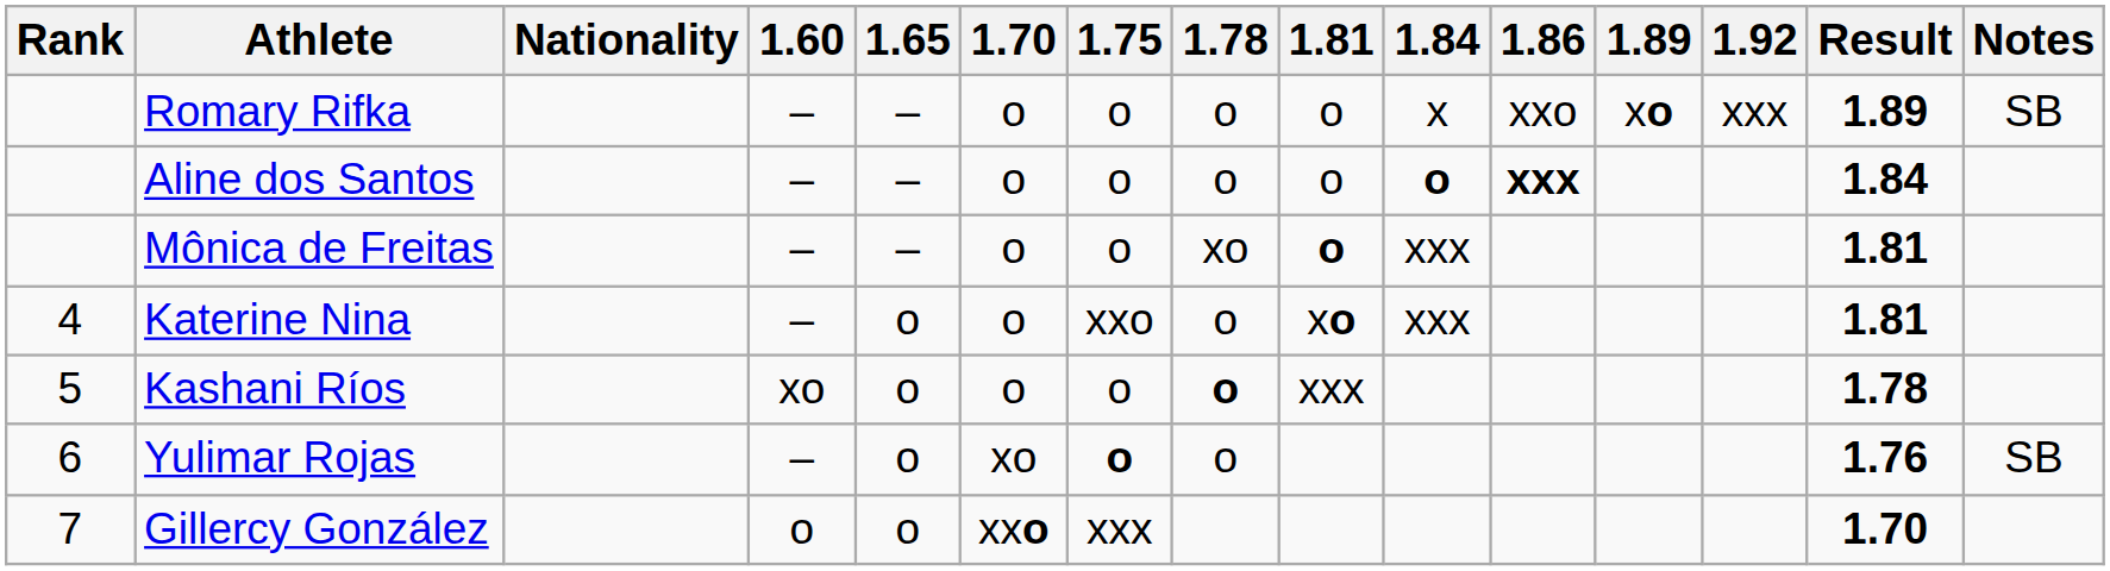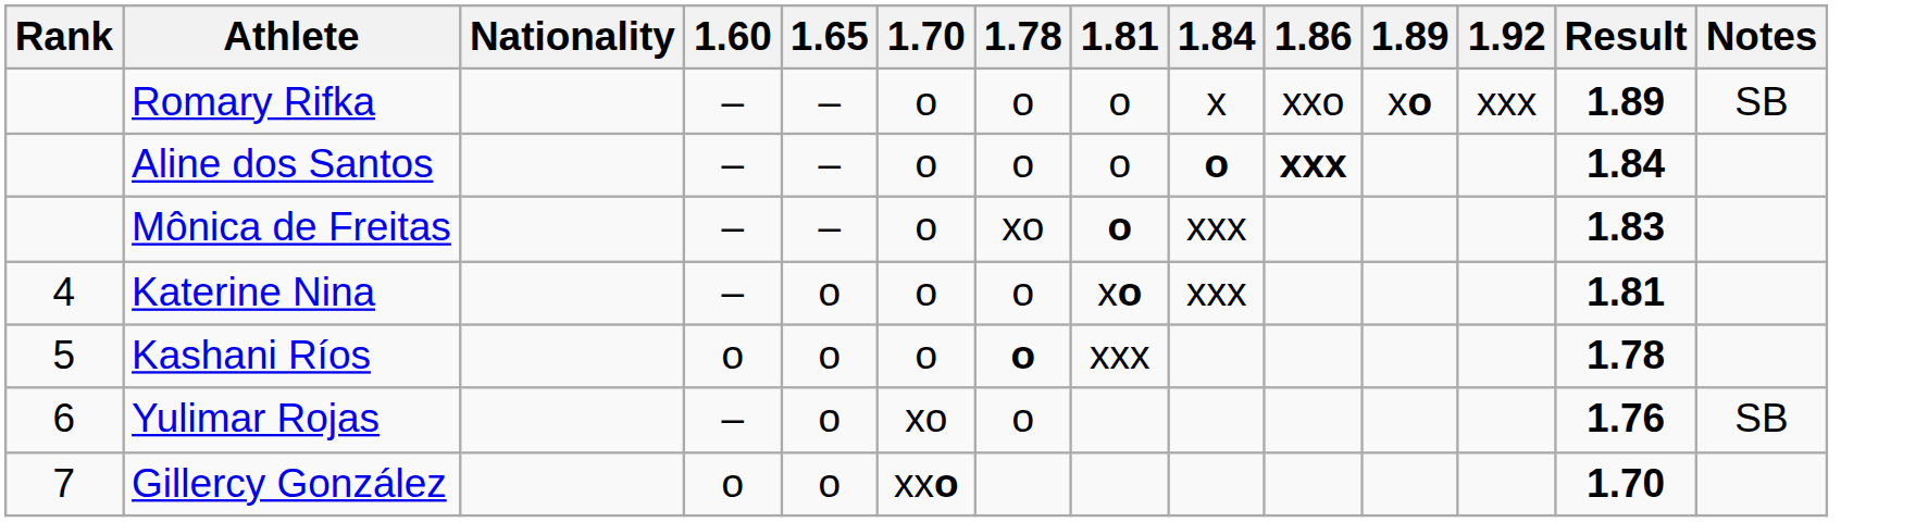- column: 1.75 | o | o | o | xxo | o | o | xxx
Mônica de Freitas | Result: 1.81 -> 1.83
Kashani Ríos | 1.60: xo -> o
